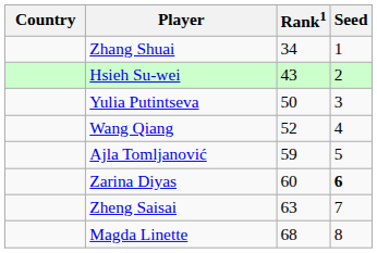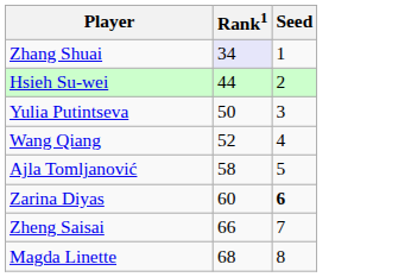- column: Country
Zhang Shuai | Rank1: no background -> lavender background
Hsieh Su-wei | Rank1: 43 -> 44
Ajla Tomljanović | Rank1: 59 -> 58
Zheng Saisai | Rank1: 63 -> 66
